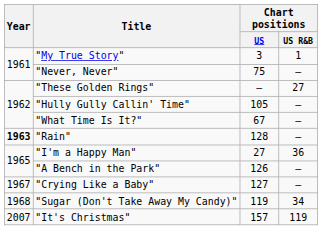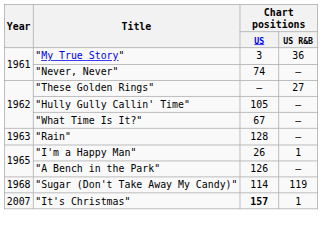"My True Story" | Chart positions / US R&B: 1 -> 36
"Never, Never" | Chart positions / US: 75 -> 74
"Rain" | Year: bold -> normal
"I'm a Happy Man" | Chart positions / US: 27 -> 26
"I'm a Happy Man" | Chart positions / US R&B: 36 -> 1
- row: 1967 | "Crying Like a Baby" | 127 | —
"Sugar (Don't Take Away My Candy)" | Chart positions / US: 119 -> 114
"Sugar (Don't Take Away My Candy)" | Chart positions / US R&B: 34 -> 119
"It's Christmas" | Chart positions / US: normal -> bold
"It's Christmas" | Chart positions / US R&B: 119 -> 1
